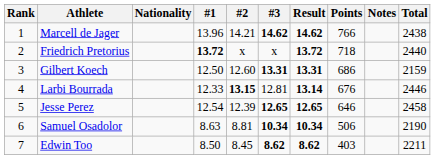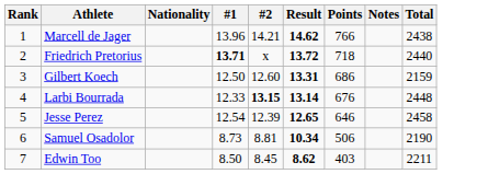- column: #3 | 14.62 | x | 13.31 | 12.81 | 12.65 | 10.34 | 8.62
Friedrich Pretorius | #1: 13.72 -> 13.71
Larbi Bourrada | Total: 2446 -> 2448
Samuel Osadolor | #1: 8.63 -> 8.73
